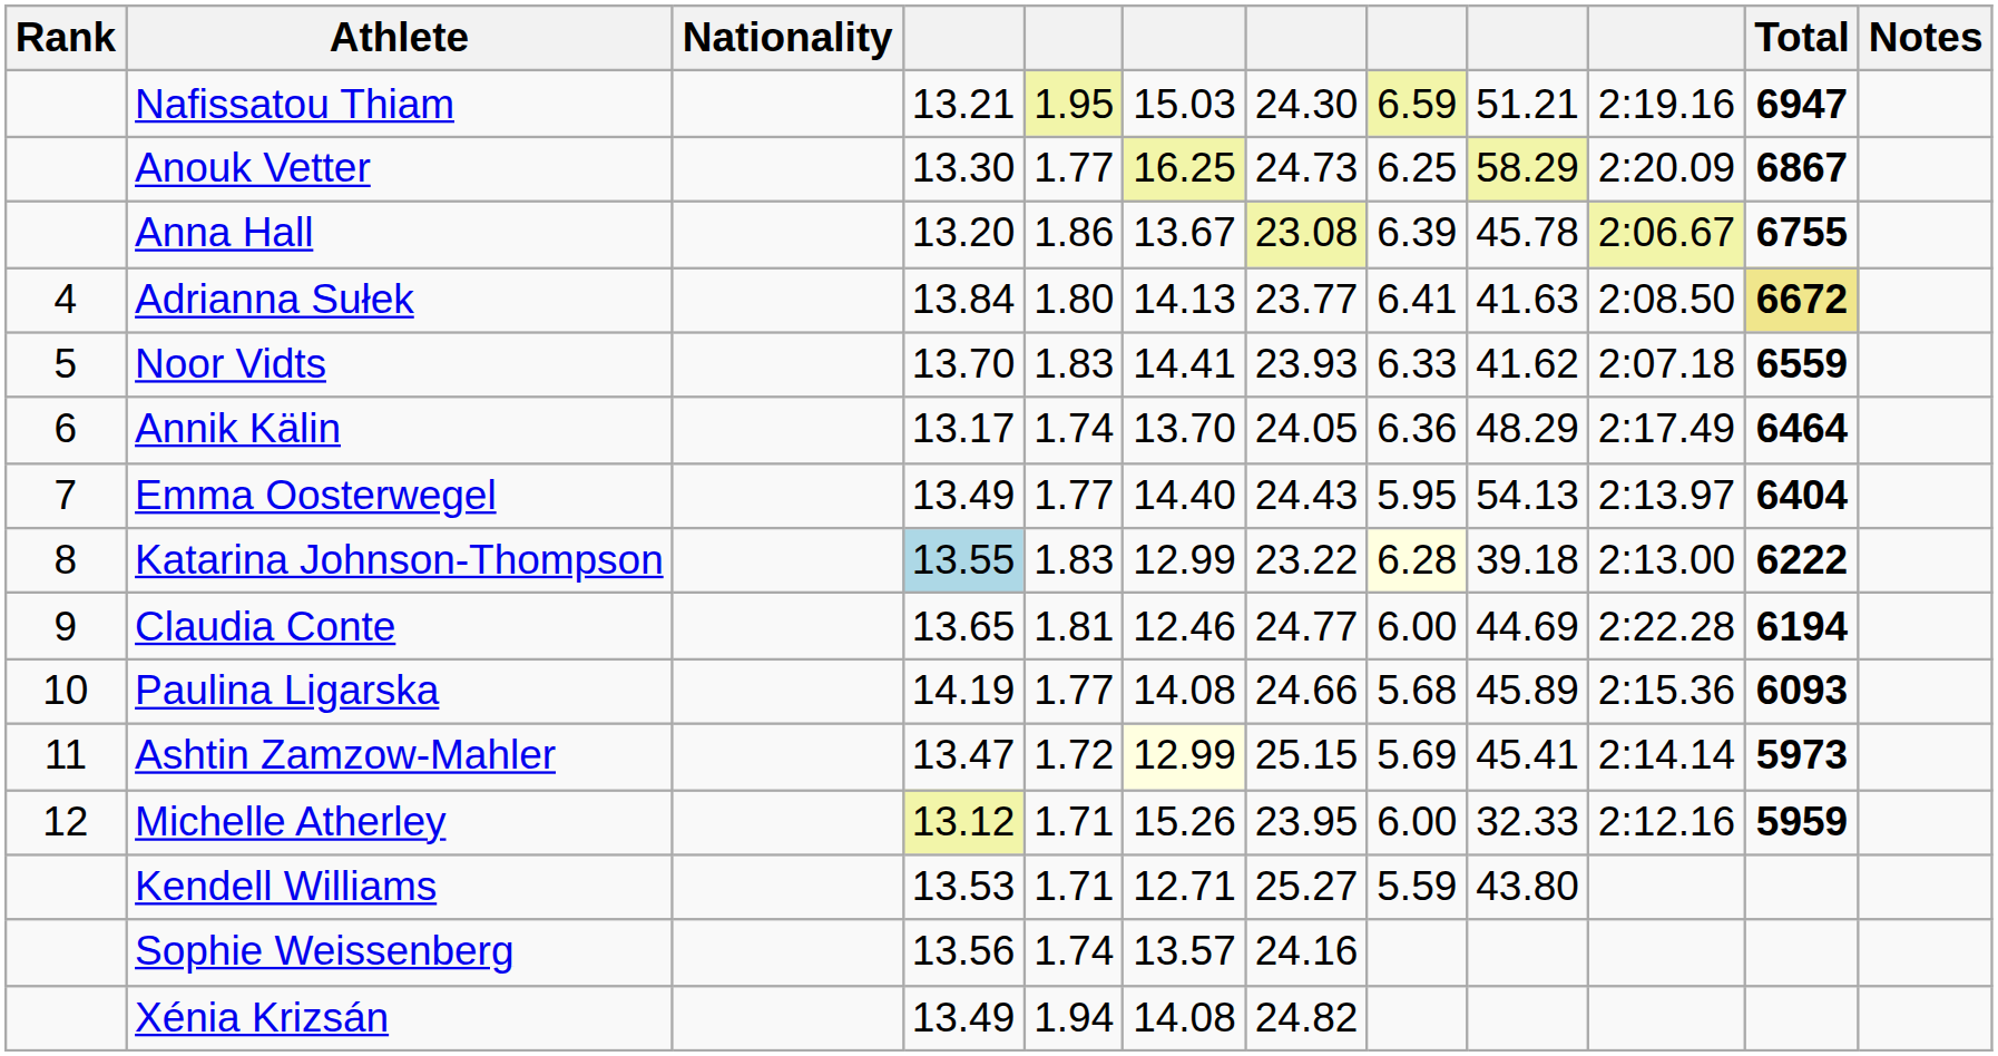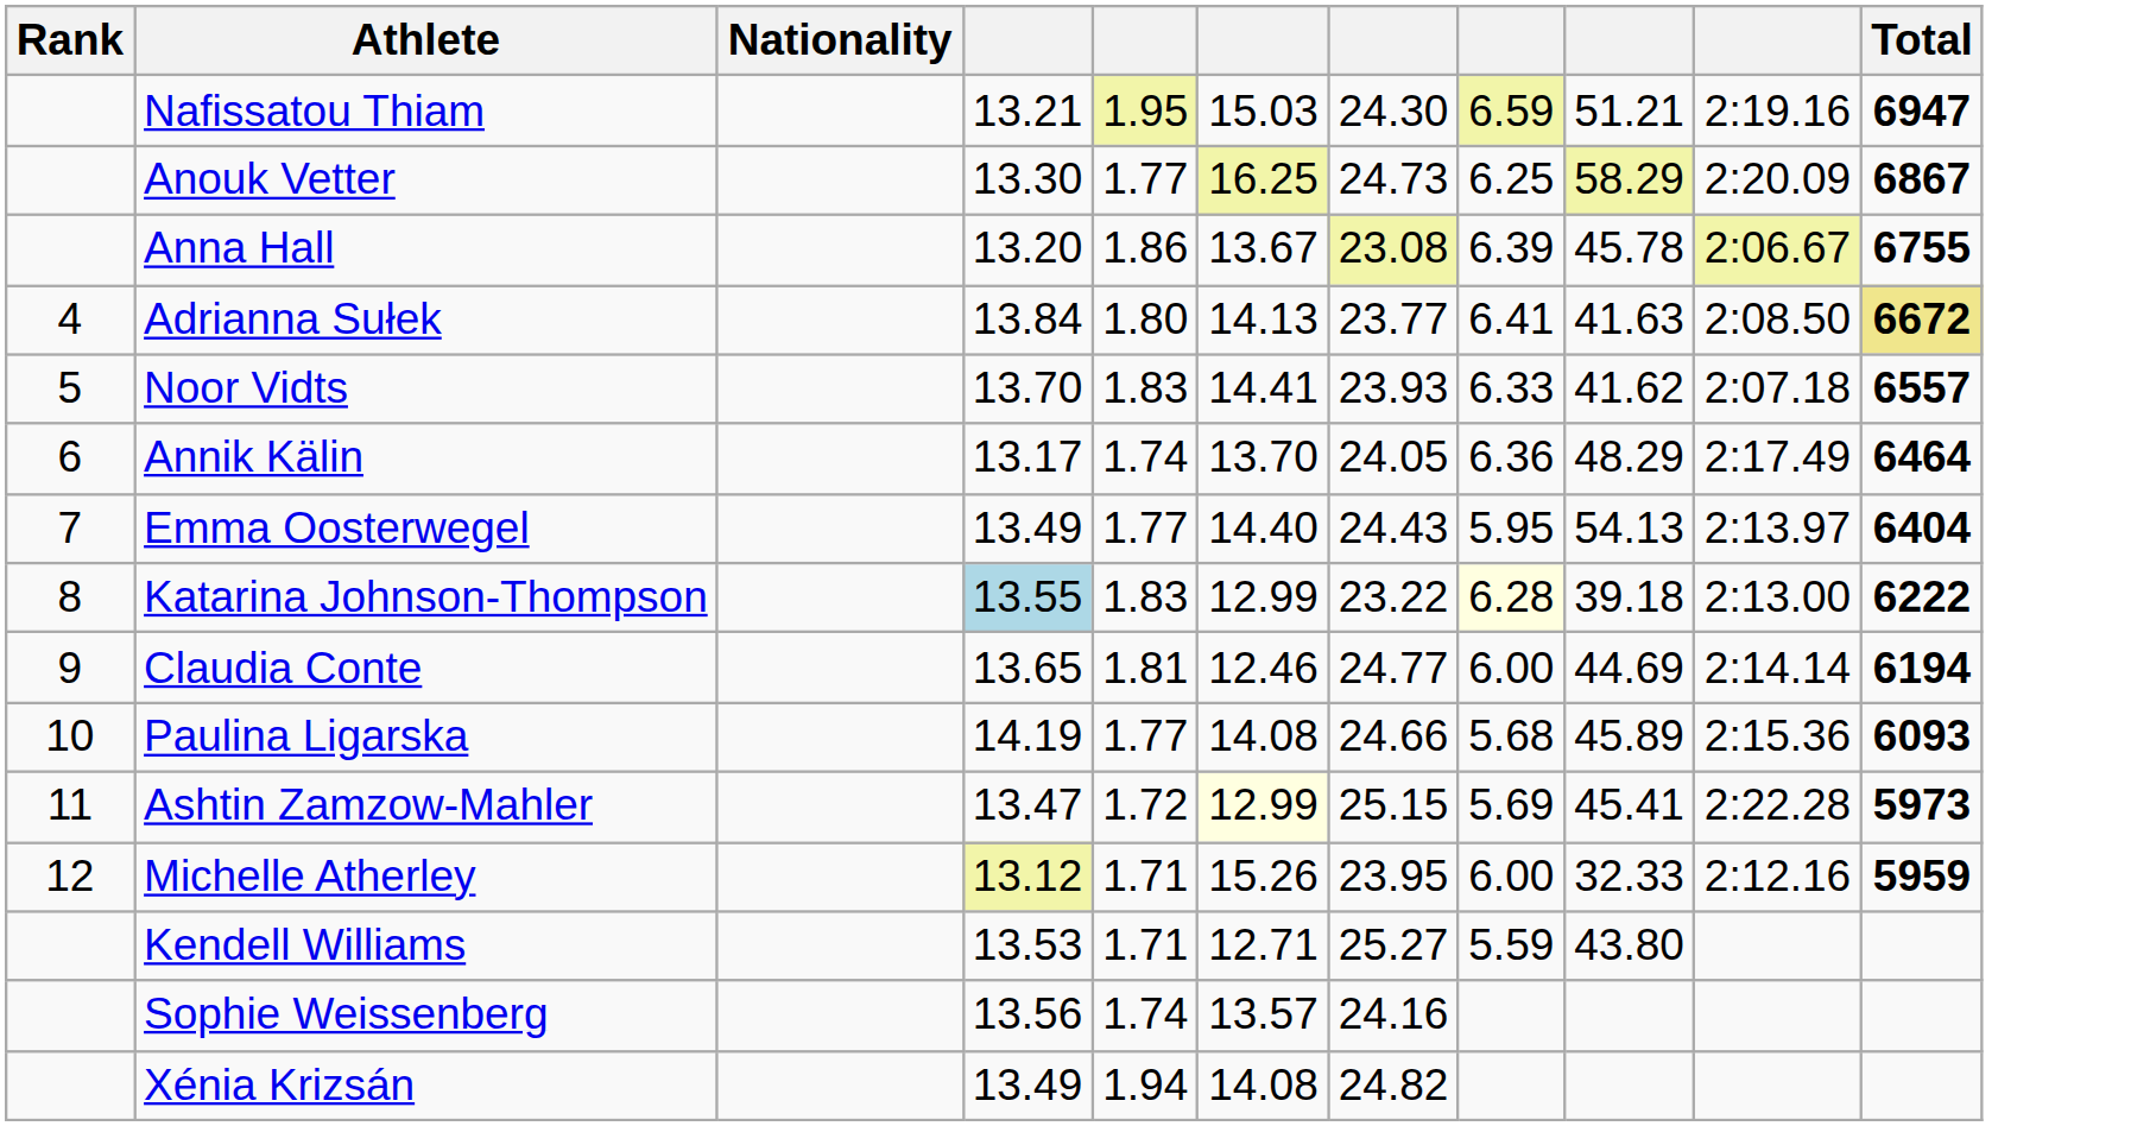- column: Notes
Noor Vidts | Total: 6559 -> 6557
Claudia Conte | column 10: 2:22.28 -> 2:14.14
Ashtin Zamzow-Mahler | column 10: 2:14.14 -> 2:22.28
